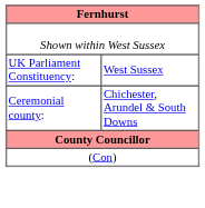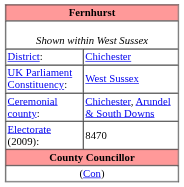+ row: District: | Chichester
+ row: Electorate (2009): | 8470
